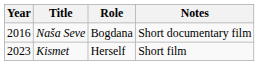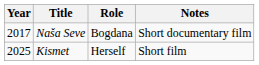Naša Seve | Year: 2016 -> 2017
Kismet | Year: 2023 -> 2025
